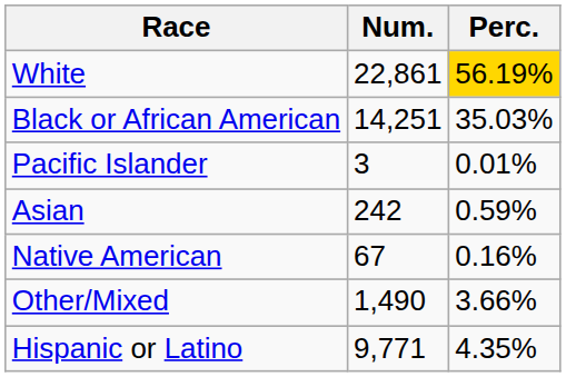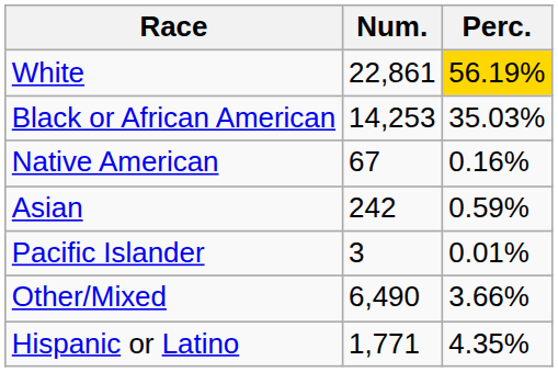Black or African American | Num.: 14,251 -> 14,253
rows swapped: Native American <-> Pacific Islander
Other/Mixed | Num.: 1,490 -> 6,490
Hispanic or Latino | Num.: 9,771 -> 1,771
